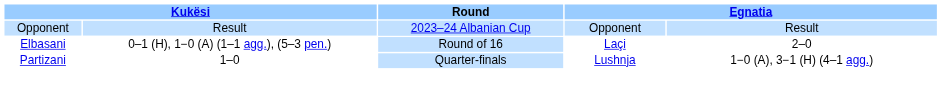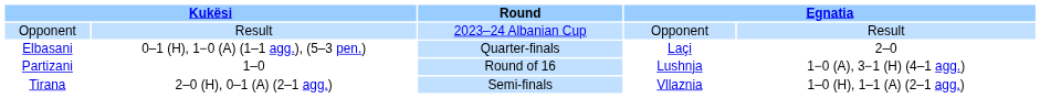Elbasani | Round: Round of 16 -> Quarter-finals
Partizani | Round: Quarter-finals -> Round of 16
+ row: Tirana | 2–0 (H), 0–1 (A) (2–1 agg.) | Semi-finals | Vllaznia | 1–0 (H), 1–1 (A) (2–1 agg.)
